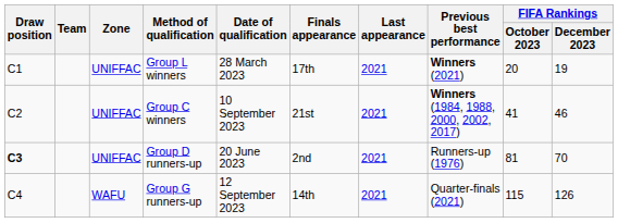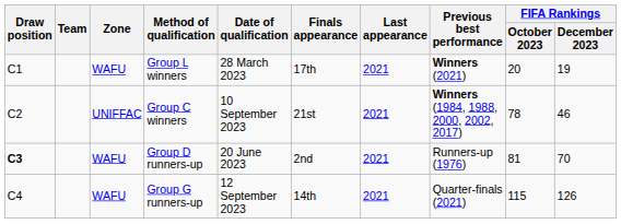Group L winners | Zone: UNIFFAC -> WAFU
Group C winners | FIFA Rankings / October 2023: 41 -> 78
Group D runners-up | Zone: UNIFFAC -> WAFU
